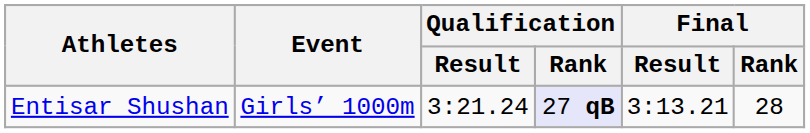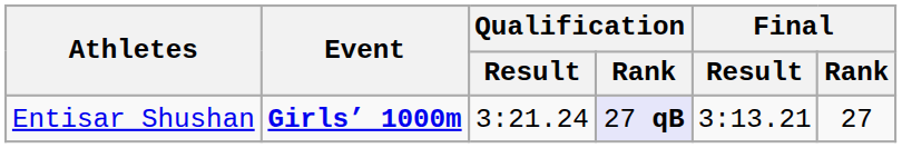Entisar Shushan | Event: normal -> bold
Entisar Shushan | Final / Rank: 28 -> 27
